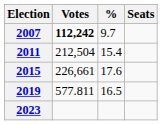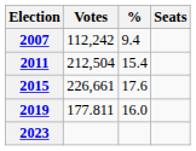2007 | Votes: bold -> normal
2007 | %: 9.7 -> 9.4
2019 | Votes: 577.811 -> 177.811
2019 | %: 16.5 -> 16.0
